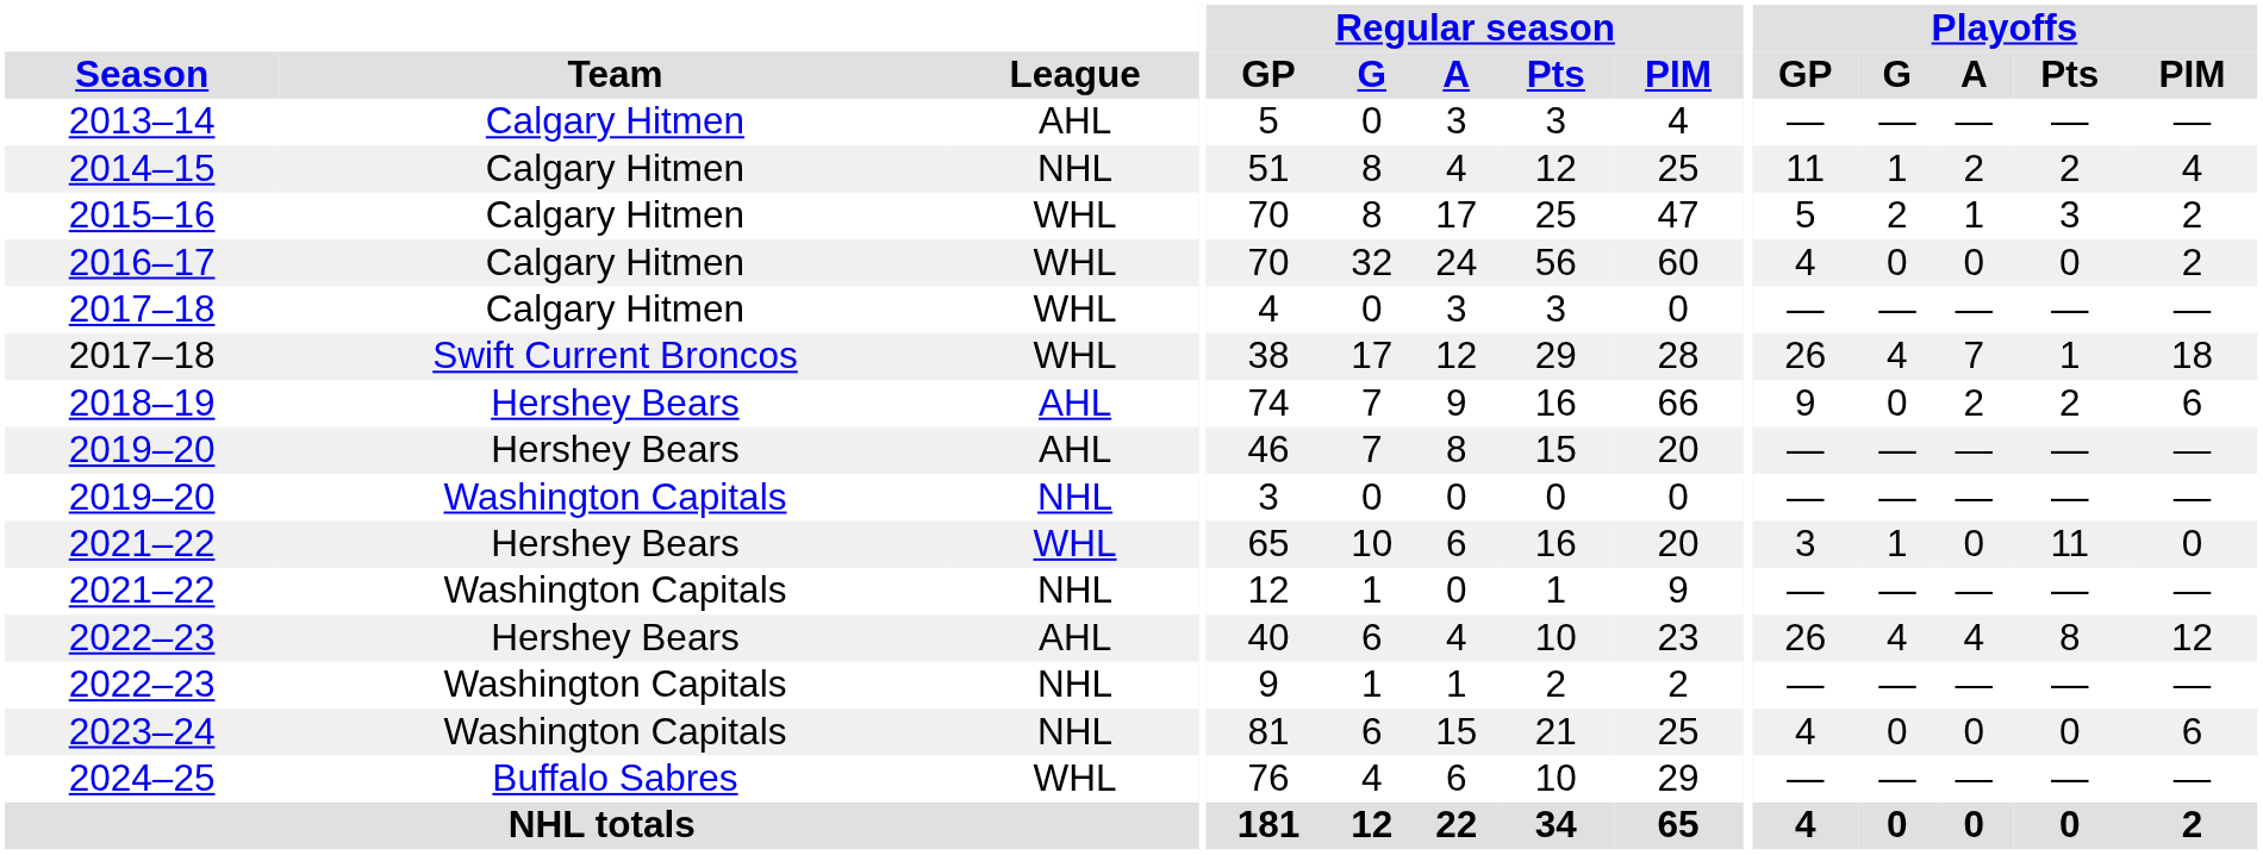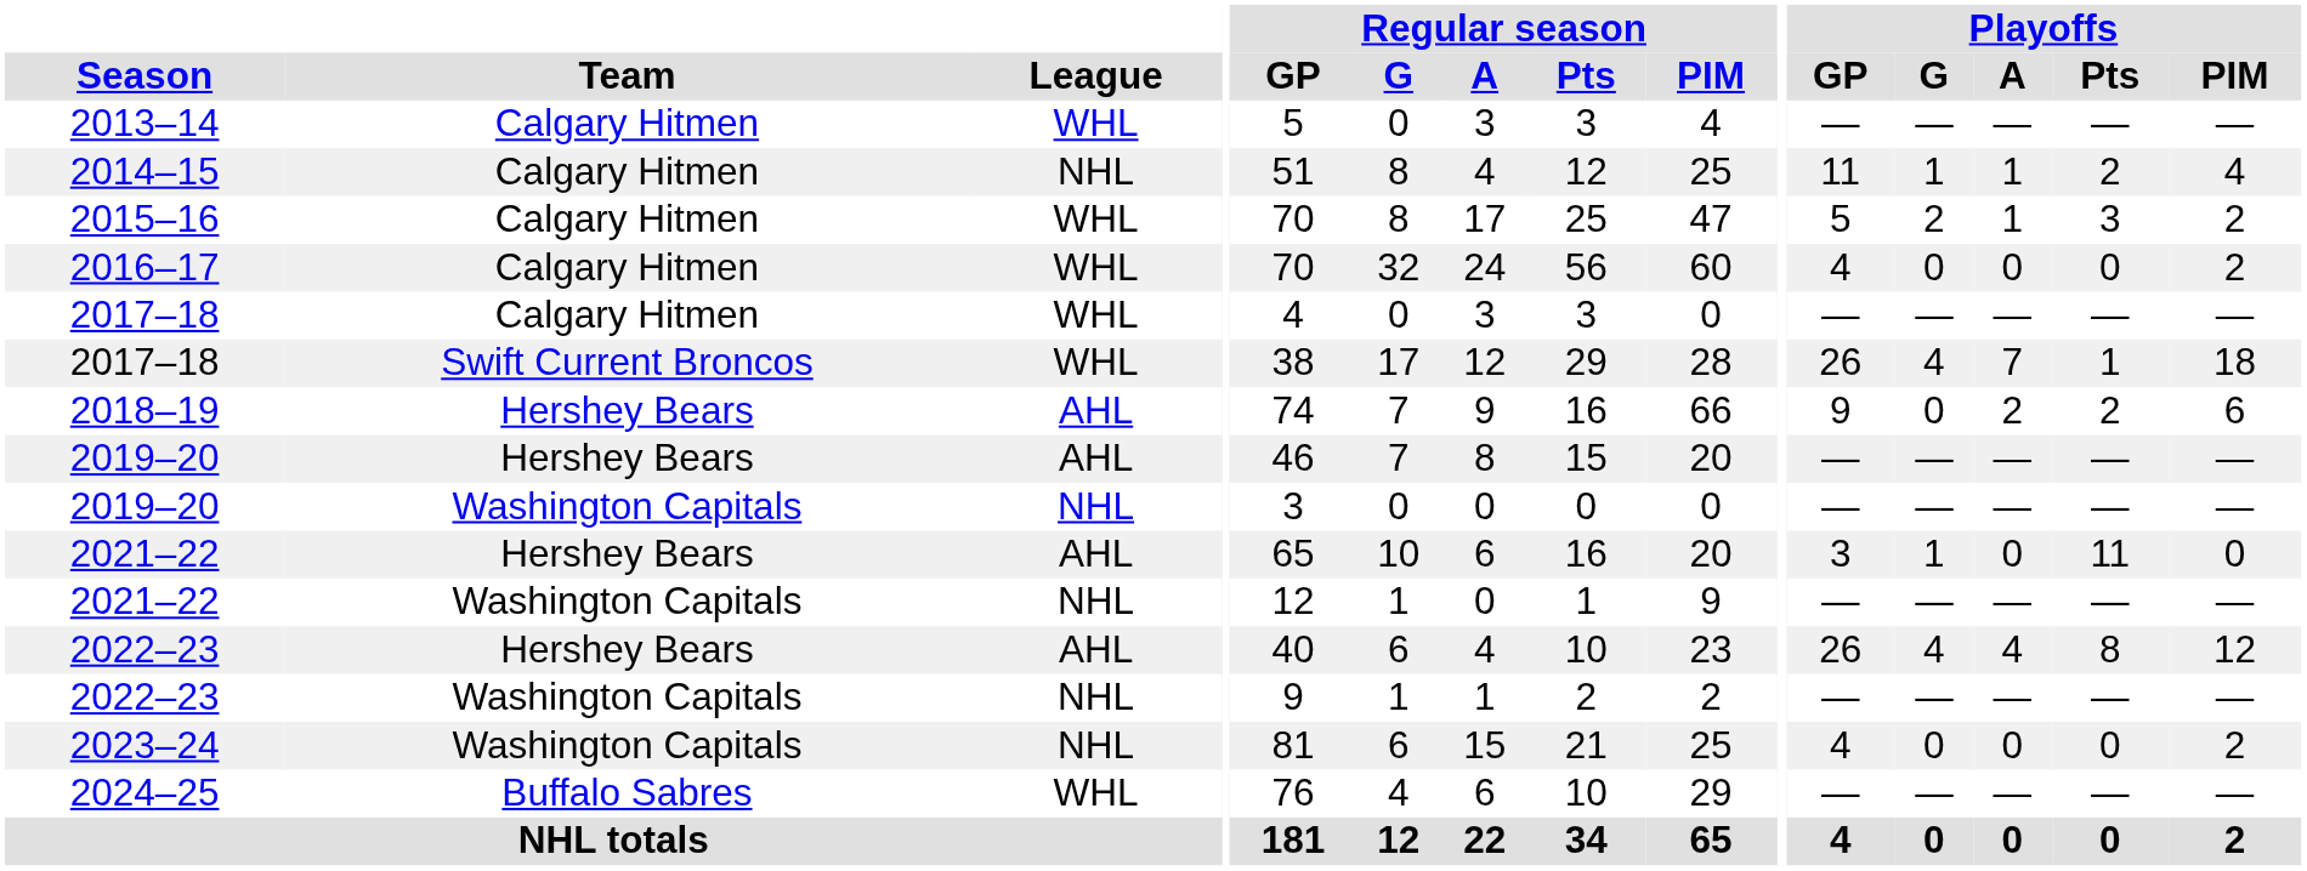2013–14 | League: AHL -> WHL
2014–15 | Playoffs / A: 2 -> 1
2021–22 / Hershey Bears | League: WHL -> AHL
2023–24 | Playoffs / PIM: 6 -> 2
